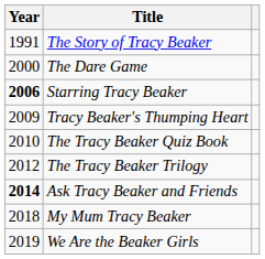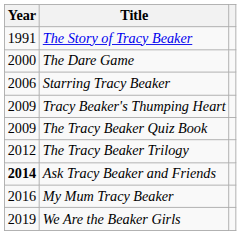Starring Tracy Beaker | Year: bold -> normal
The Tracy Beaker Quiz Book | Year: 2010 -> 2009
My Mum Tracy Beaker | Year: 2018 -> 2016
